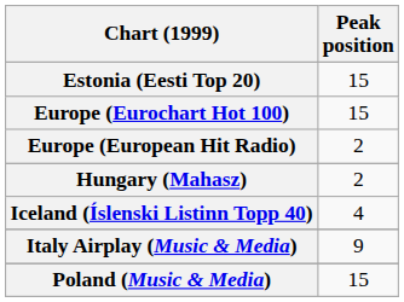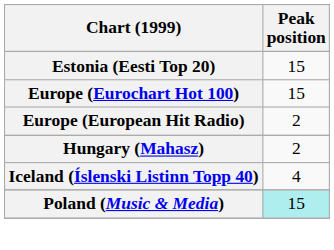- row: Italy Airplay (Music & Media) | 9
Poland (Music & Media) | Peak position: no background -> paleturquoise background
